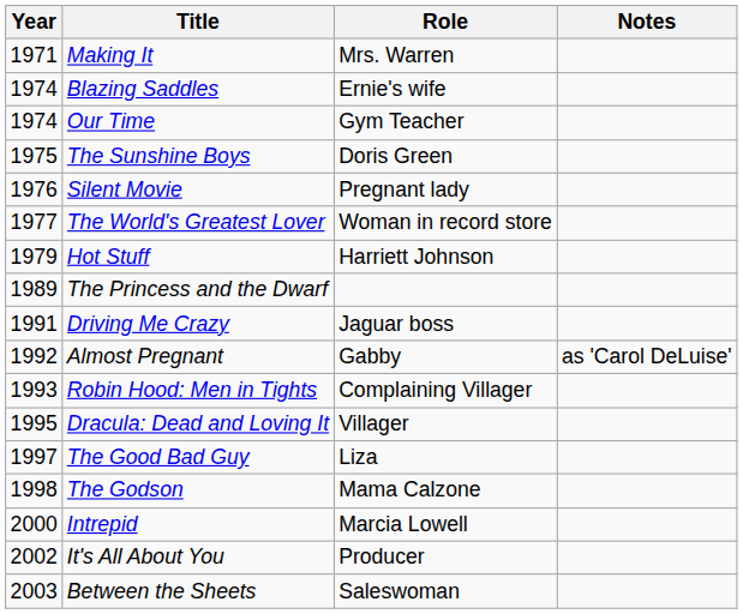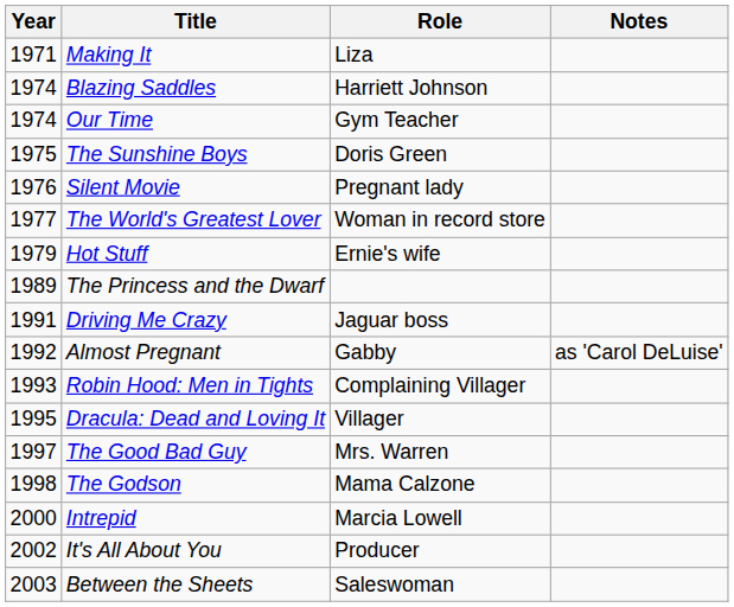Making It | Role: Mrs. Warren -> Liza
Blazing Saddles | Role: Ernie's wife -> Harriett Johnson
Hot Stuff | Role: Harriett Johnson -> Ernie's wife
The Good Bad Guy | Role: Liza -> Mrs. Warren
